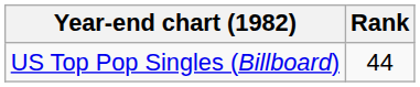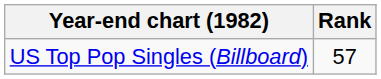US Top Pop Singles (Billboard) | Rank: 44 -> 57
